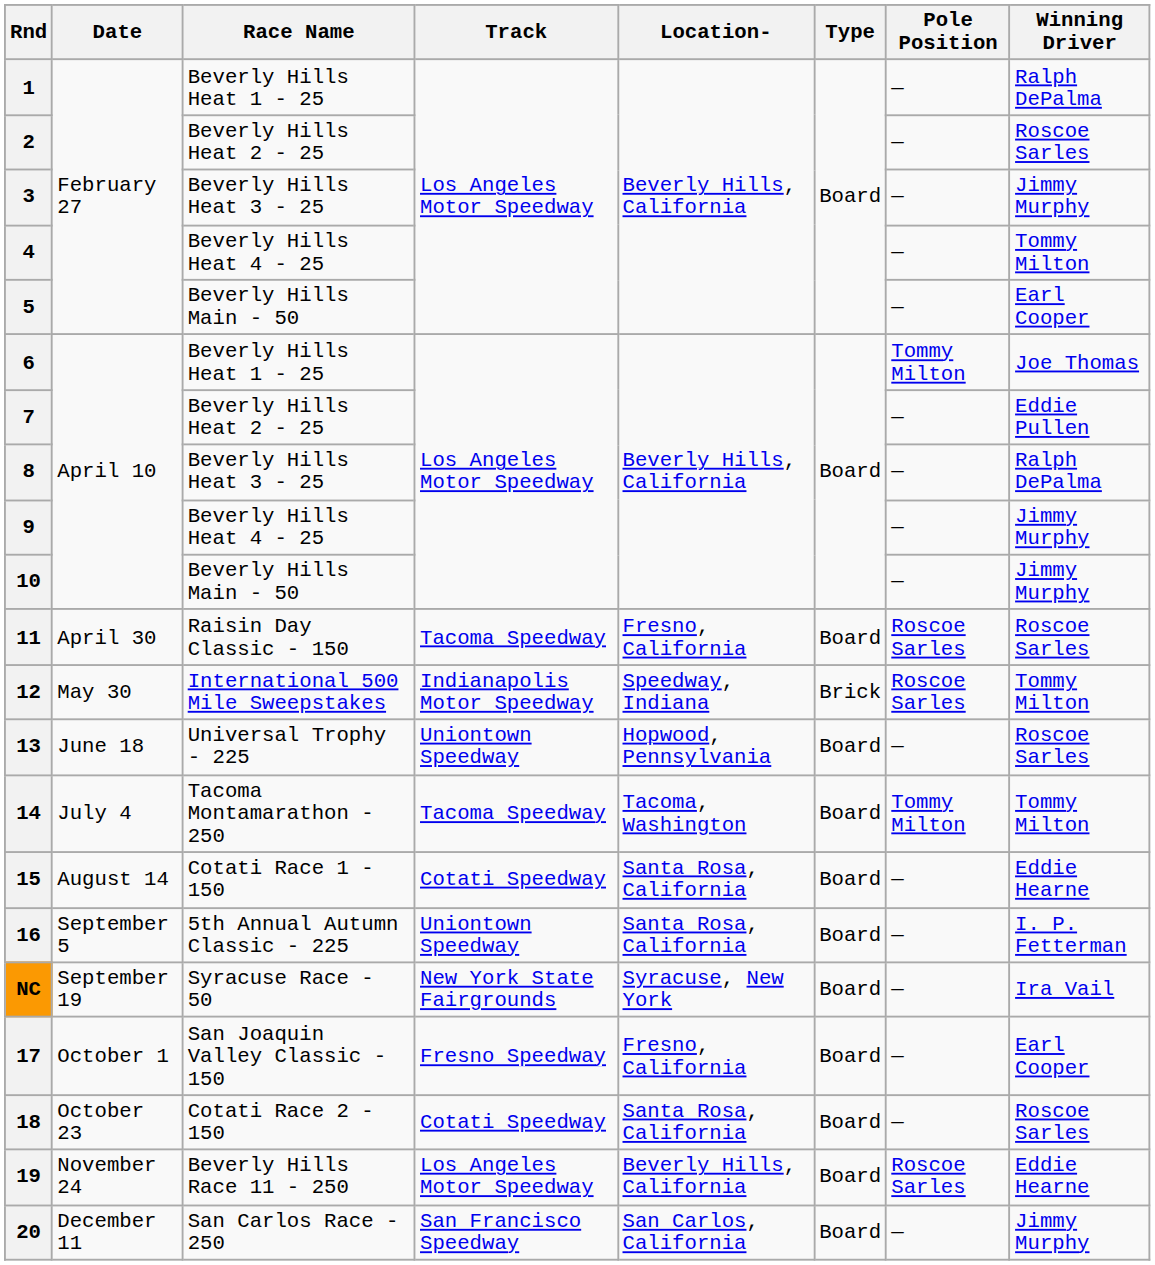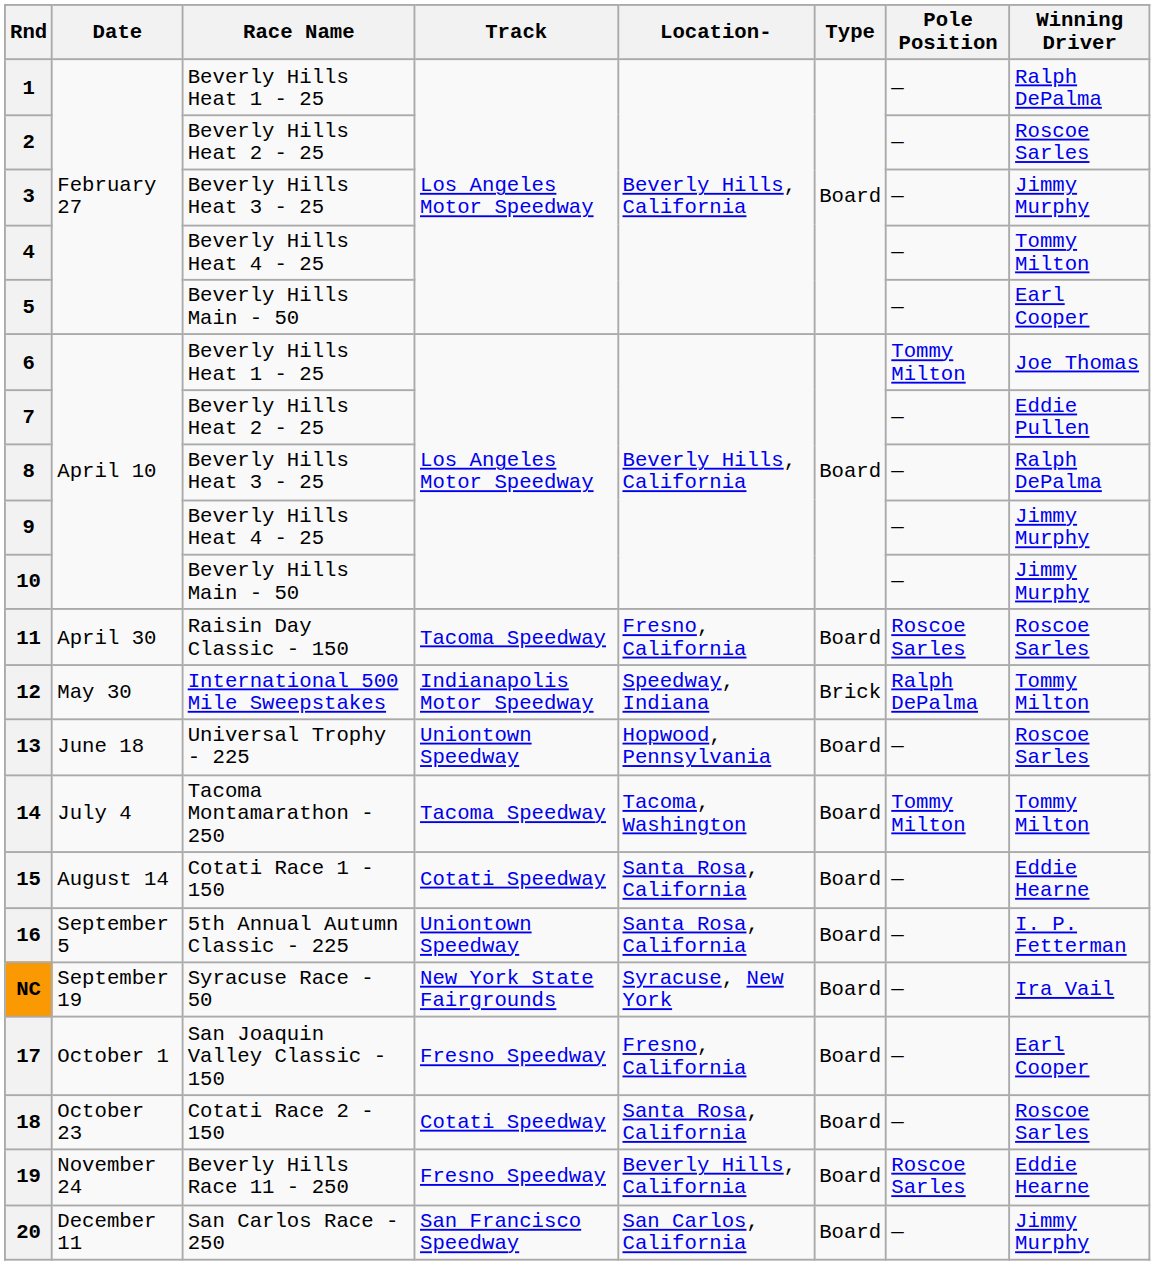12 | Pole Position: Roscoe Sarles -> Ralph DePalma
19 | Track: Los Angeles Motor Speedway -> Fresno Speedway
